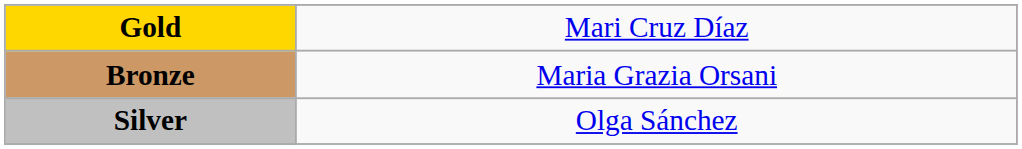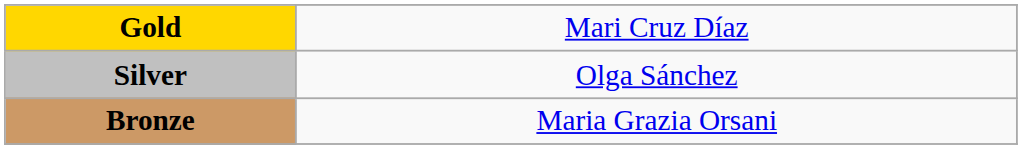rows swapped: Silver <-> Bronze
